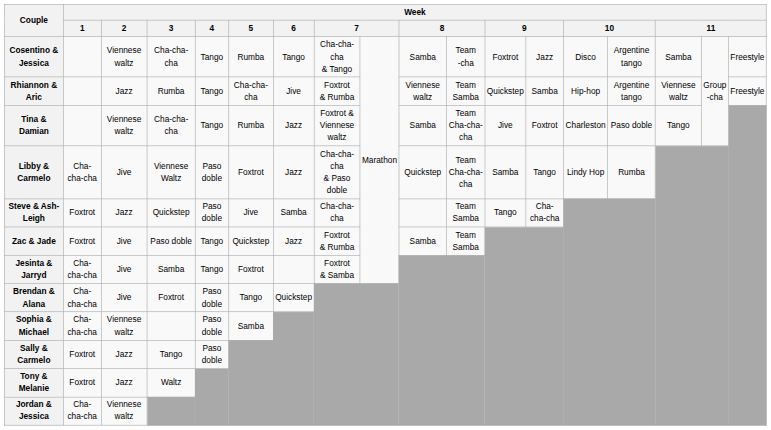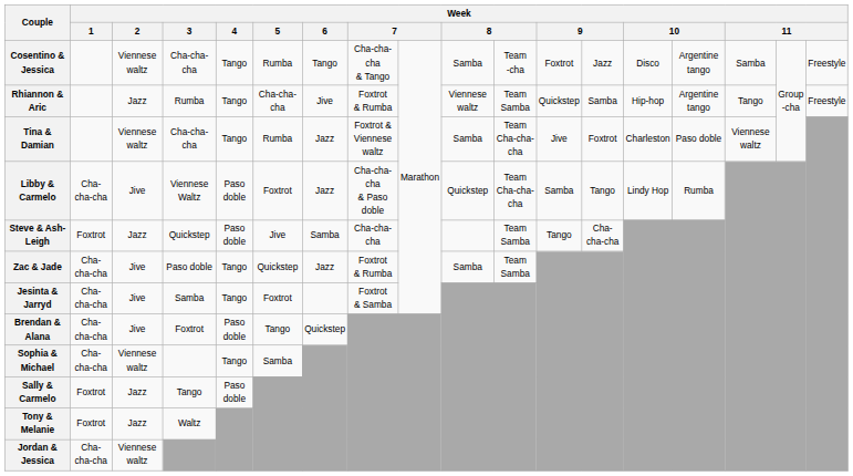Rhiannon & Aric | column 16: Viennese waltz -> Tango
Tina & Damian | column 16: Tango -> Viennese waltz
Zac & Jade | Week / 1: Foxtrot -> Cha-cha-cha
Sophia & Michael | Week / 4: Paso doble -> Tango
